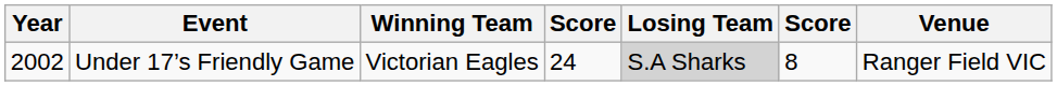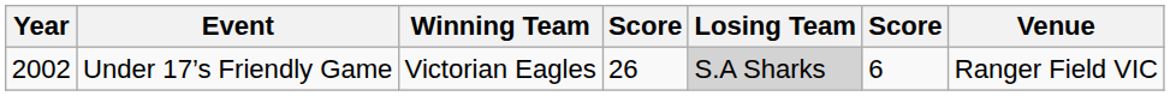Under 17’s Friendly Game | column 4: 24 -> 26
Under 17’s Friendly Game | column 6: 8 -> 6
